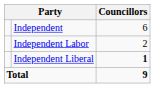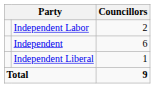rows swapped: Independent <-> Independent Labor
Independent Liberal | Councillors: bold -> normal
